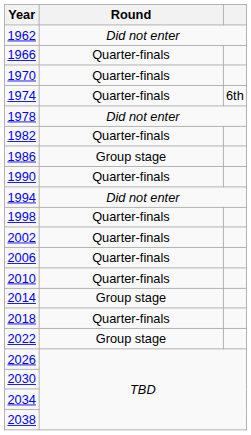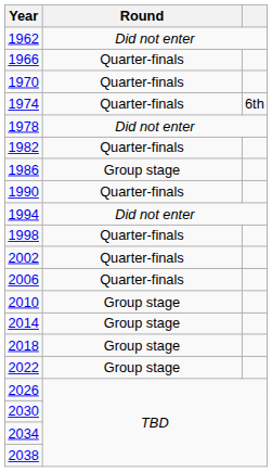2010 | Round: Quarter-finals -> Group stage
2018 | Round: Quarter-finals -> Group stage
